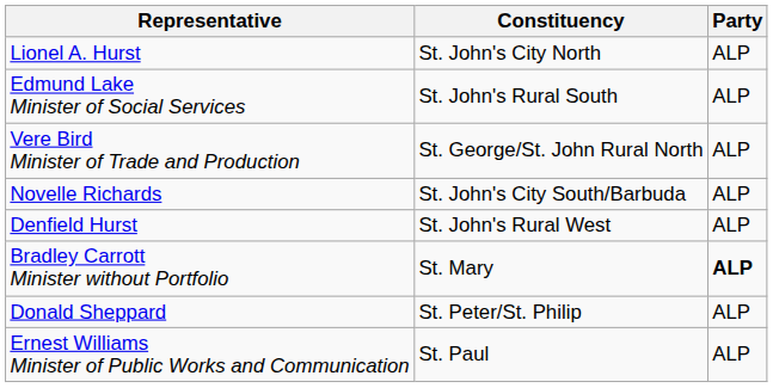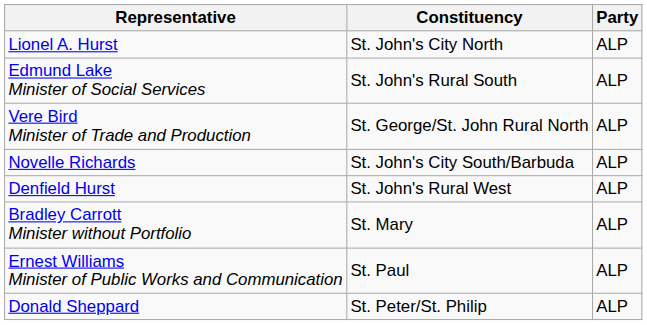Bradley Carrott Minister without Portfolio | Party: bold -> normal
rows swapped: Donald Sheppard <-> Ernest Williams Minister of Public Works and Communication
